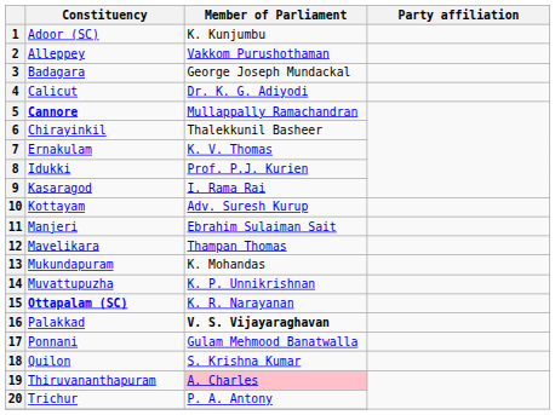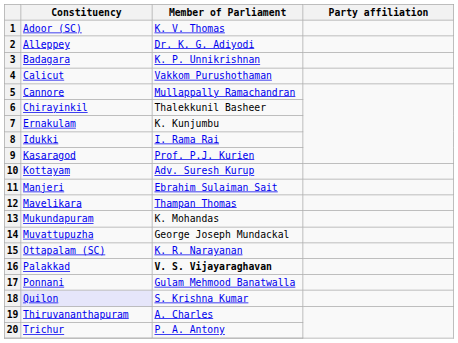1 | Member of Parliament: K. Kunjumbu -> K. V. Thomas
2 | Member of Parliament: Vakkom Purushothaman -> Dr. K. G. Adiyodi
3 | Member of Parliament: George Joseph Mundackal -> K. P. Unnikrishnan
4 | Member of Parliament: Dr. K. G. Adiyodi -> Vakkom Purushothaman
5 | Constituency: bold -> normal
7 | Member of Parliament: K. V. Thomas -> K. Kunjumbu
8 | Member of Parliament: Prof. P.J. Kurien -> I. Rama Rai
9 | Member of Parliament: I. Rama Rai -> Prof. P.J. Kurien
14 | Member of Parliament: K. P. Unnikrishnan -> George Joseph Mundackal
15 | Constituency: bold -> normal
18 | Constituency: no background -> lavender background
19 | Member of Parliament: pink background -> no background
